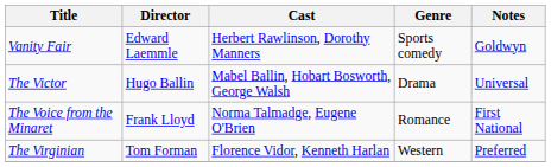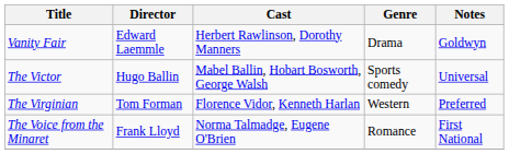Vanity Fair | Genre: Sports comedy -> Drama
The Victor | Genre: Drama -> Sports comedy
rows swapped: The Virginian <-> The Voice from the Minaret
